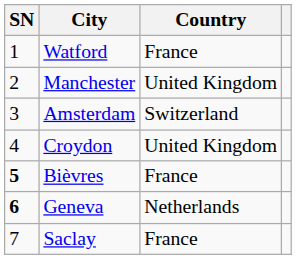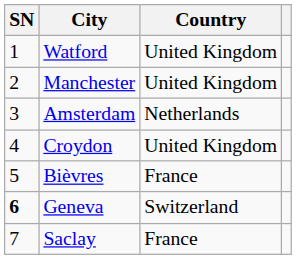Watford | Country: France -> United Kingdom
Amsterdam | Country: Switzerland -> Netherlands
Bièvres | SN: bold -> normal
Geneva | Country: Netherlands -> Switzerland
